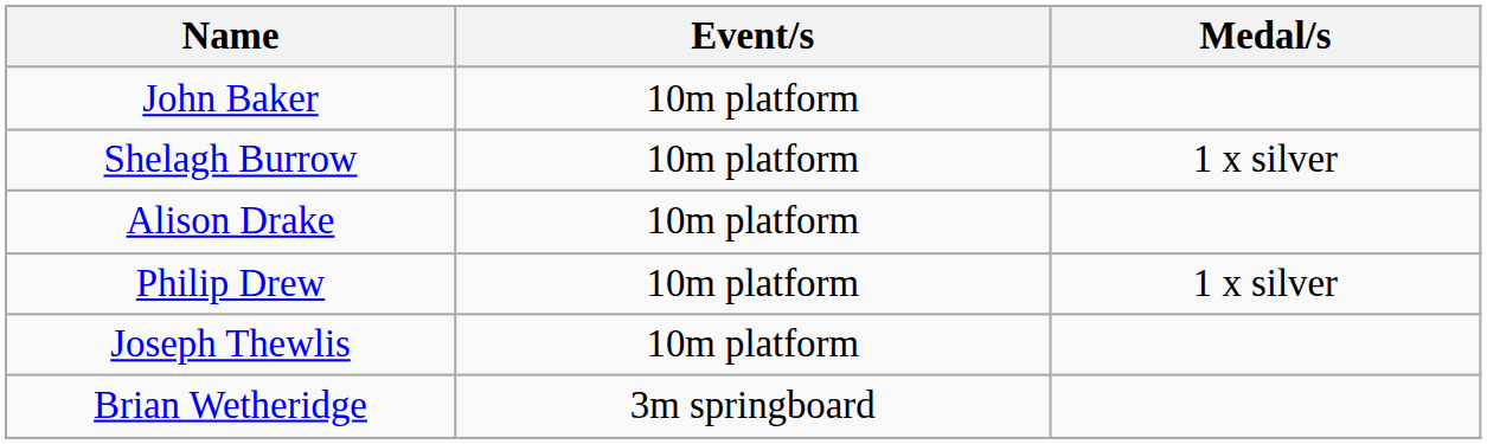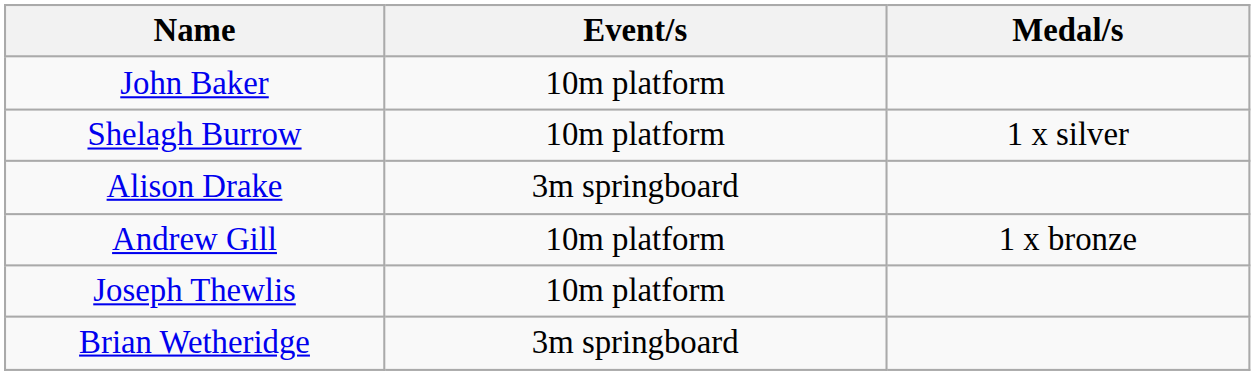Alison Drake | Event/s: 10m platform -> 3m springboard
- row: Philip Drew | 10m platform | 1 x silver
+ row: Andrew Gill | 10m platform | 1 x bronze
